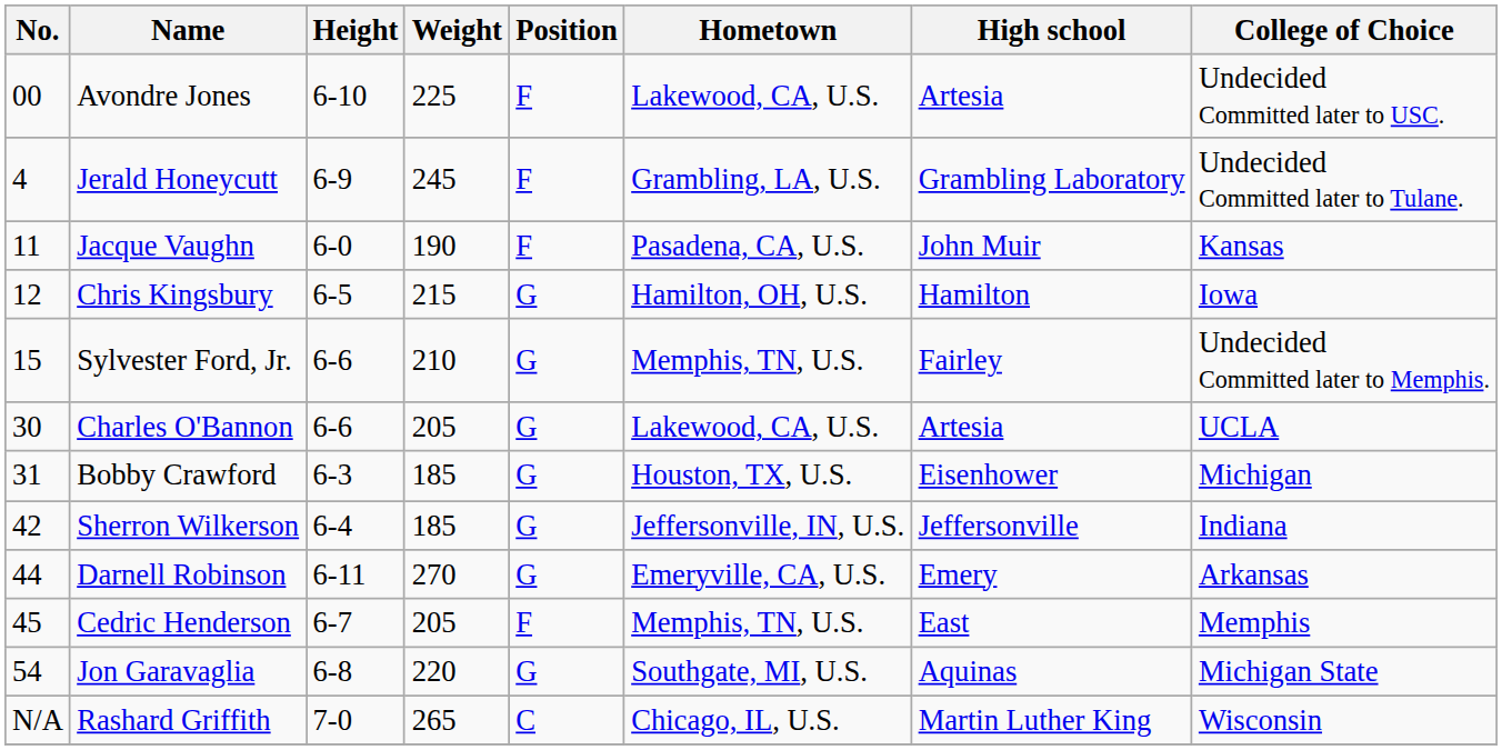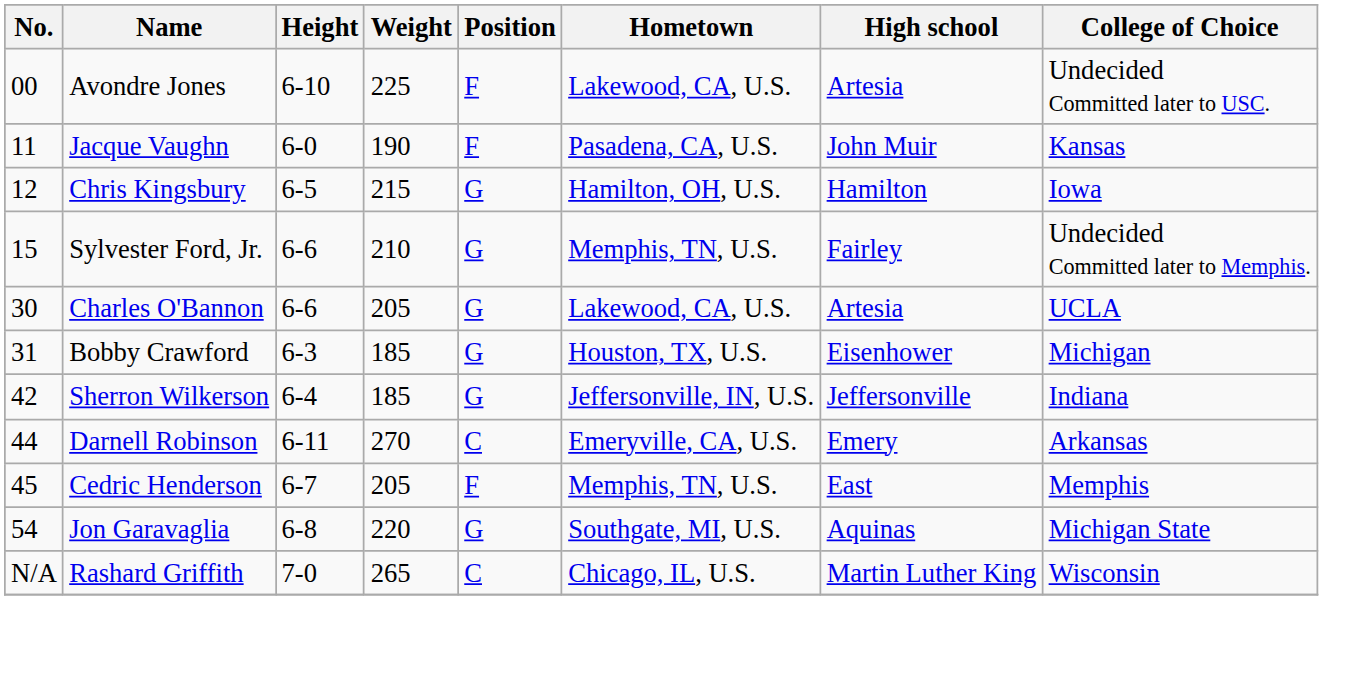- row: 4 | Jerald Honeycutt | 6-9 | 245 | F | Grambling, LA, U.S. | Grambling Laboratory | Undecided Committed later to Tulane.
Darnell Robinson | Position: G -> C
